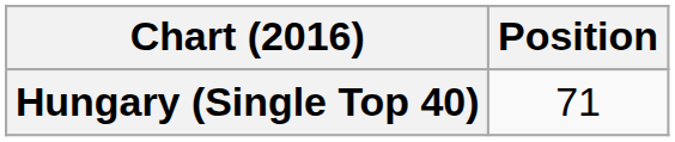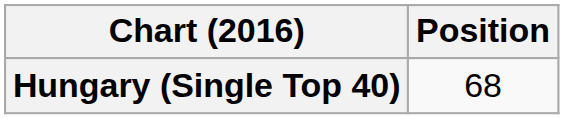Hungary (Single Top 40) | Position: 71 -> 68
